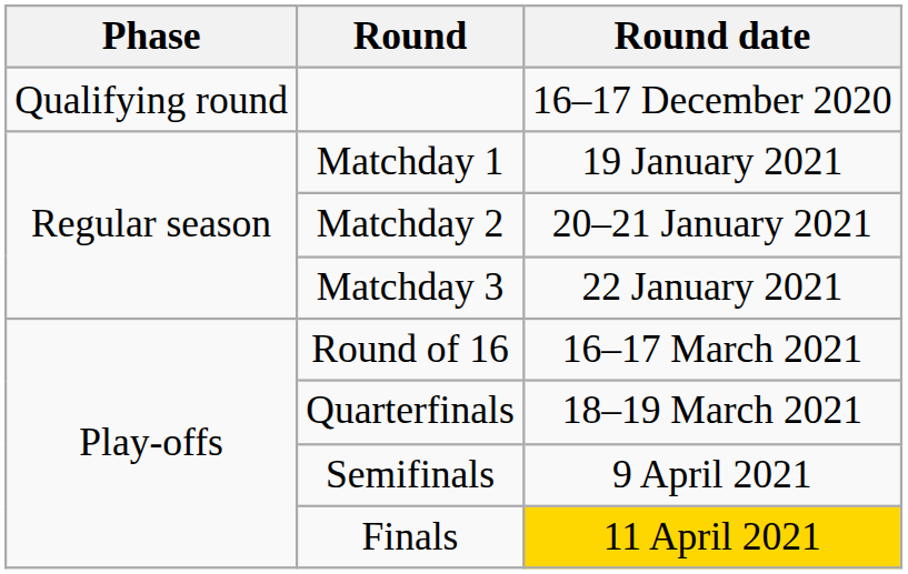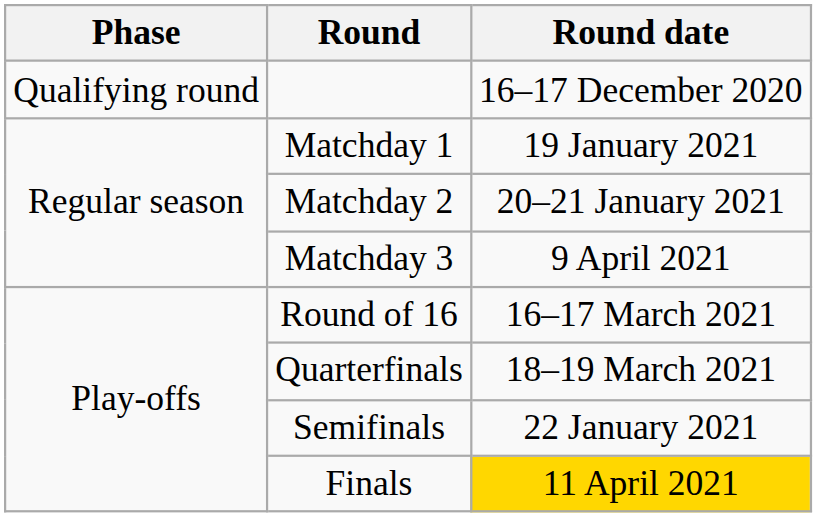Matchday 3 | Round date: 22 January 2021 -> 9 April 2021
Semifinals | Round date: 9 April 2021 -> 22 January 2021
